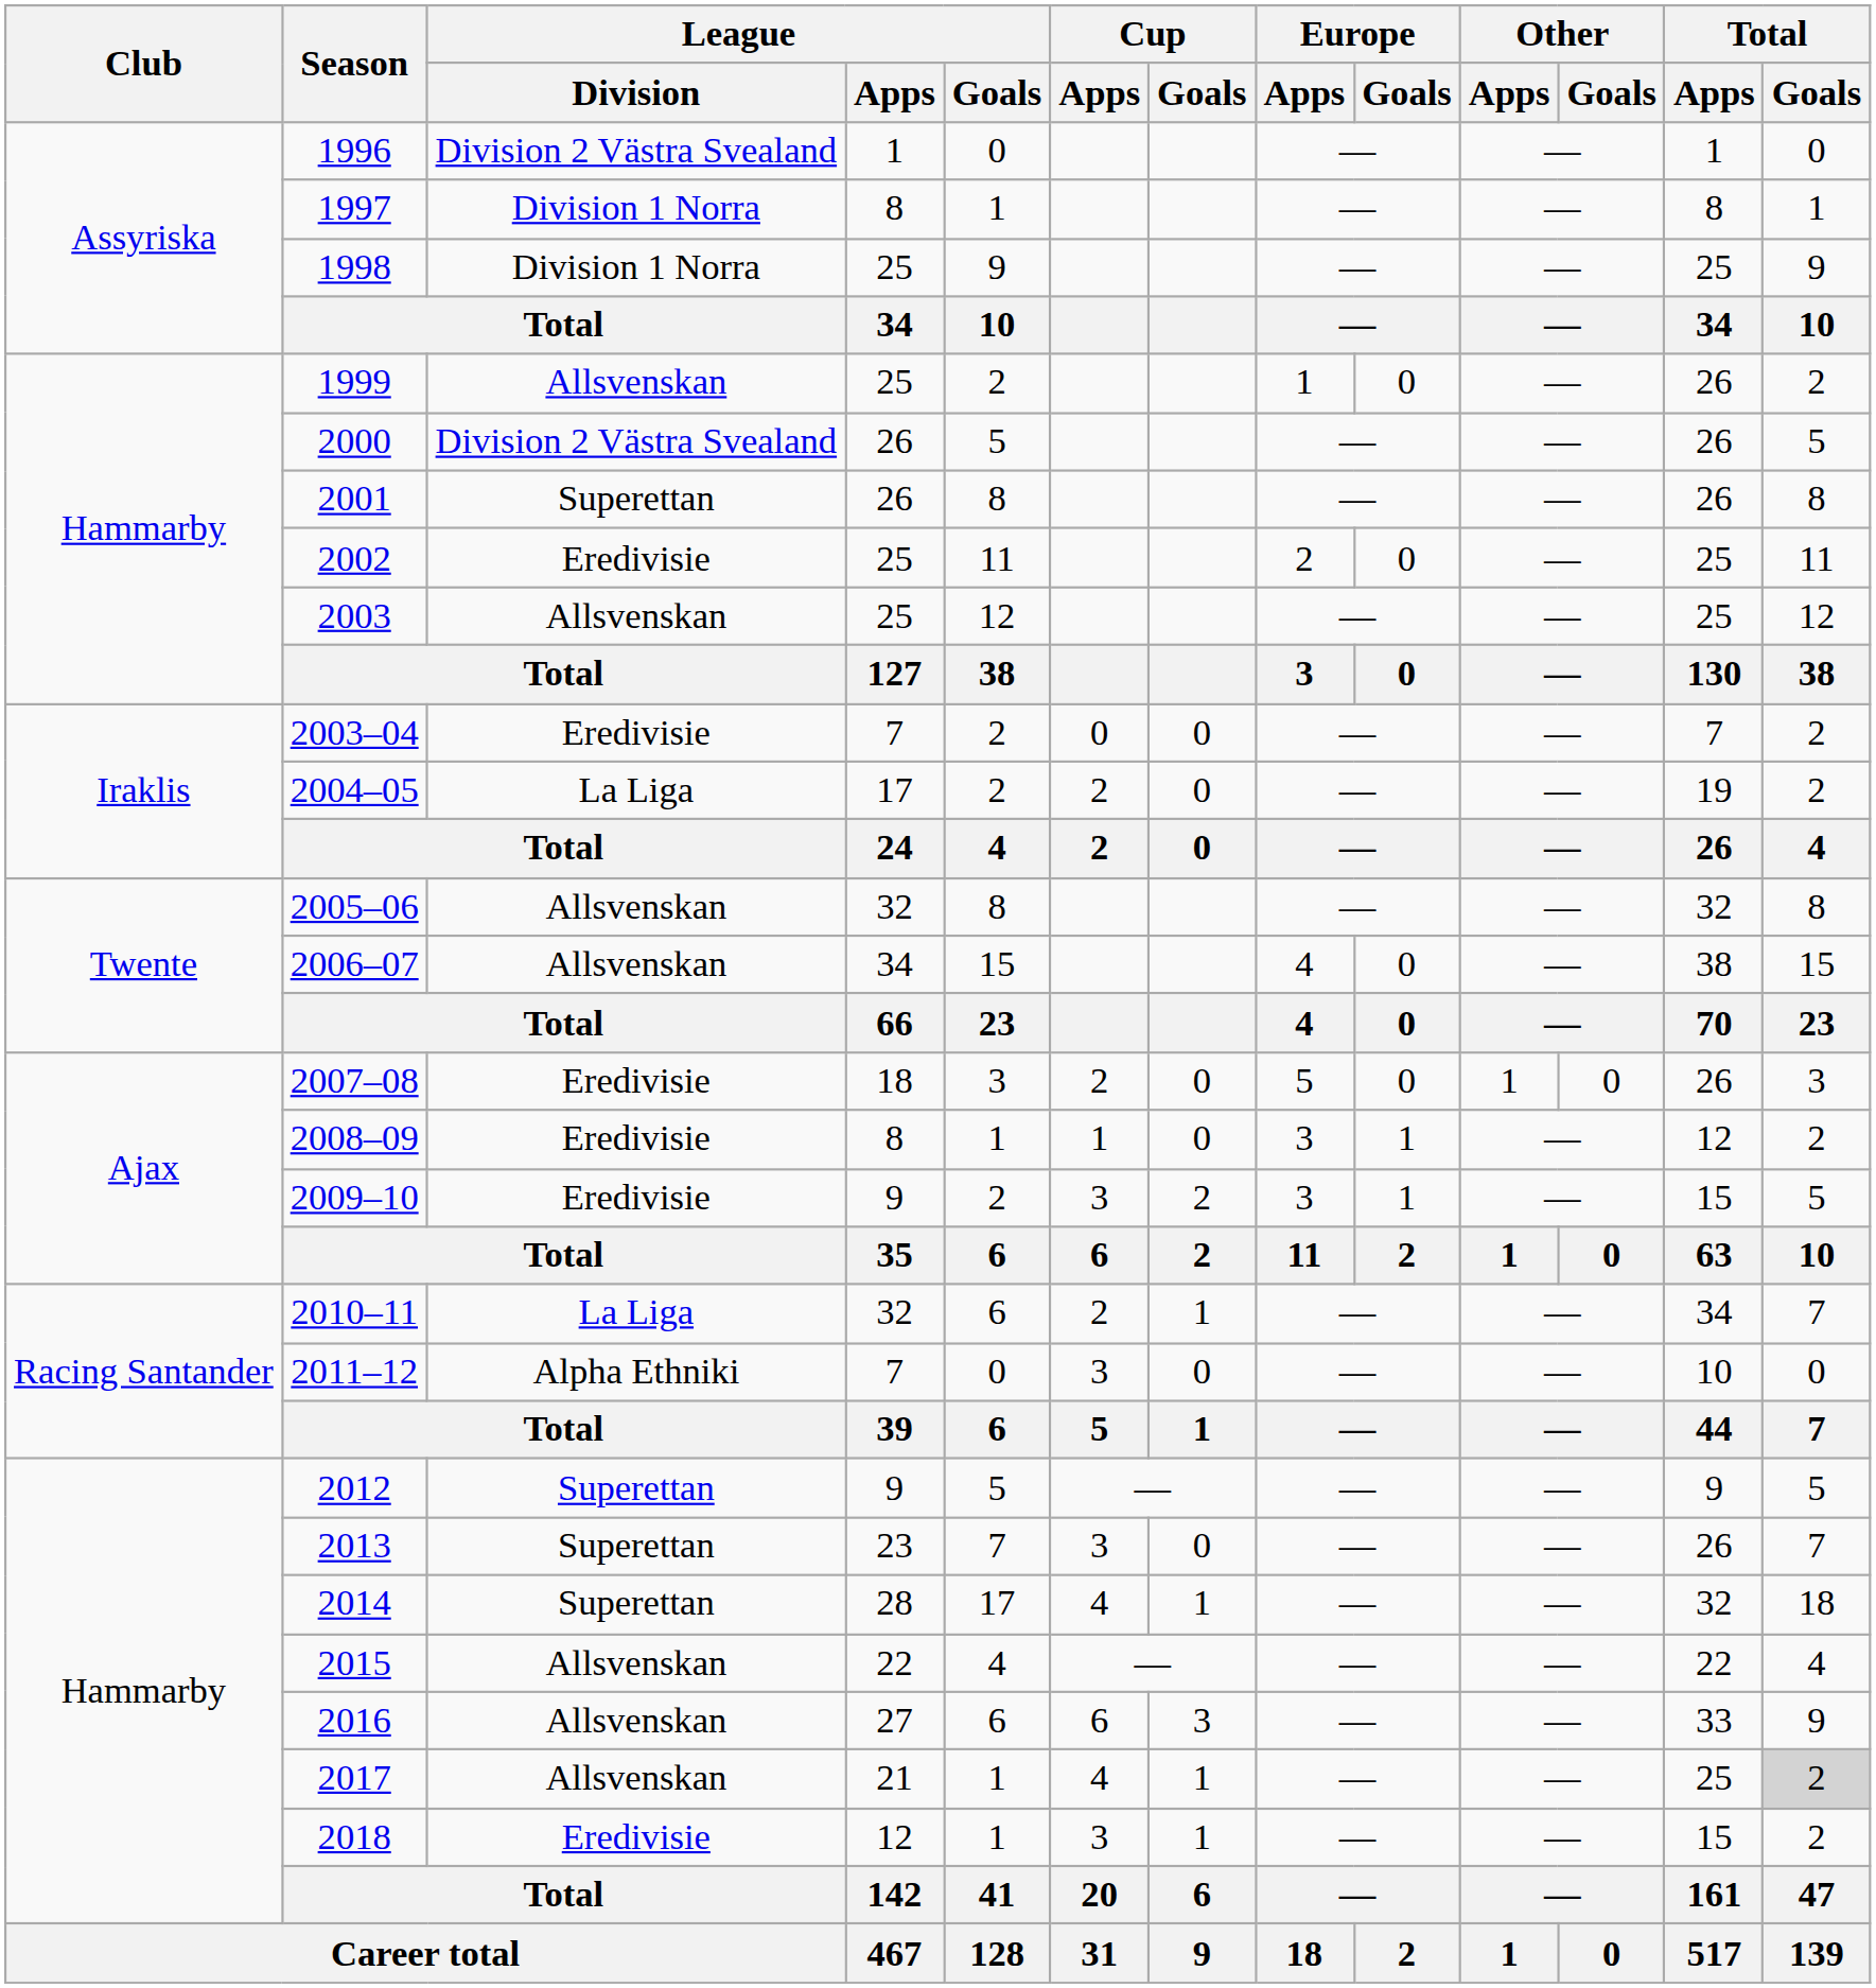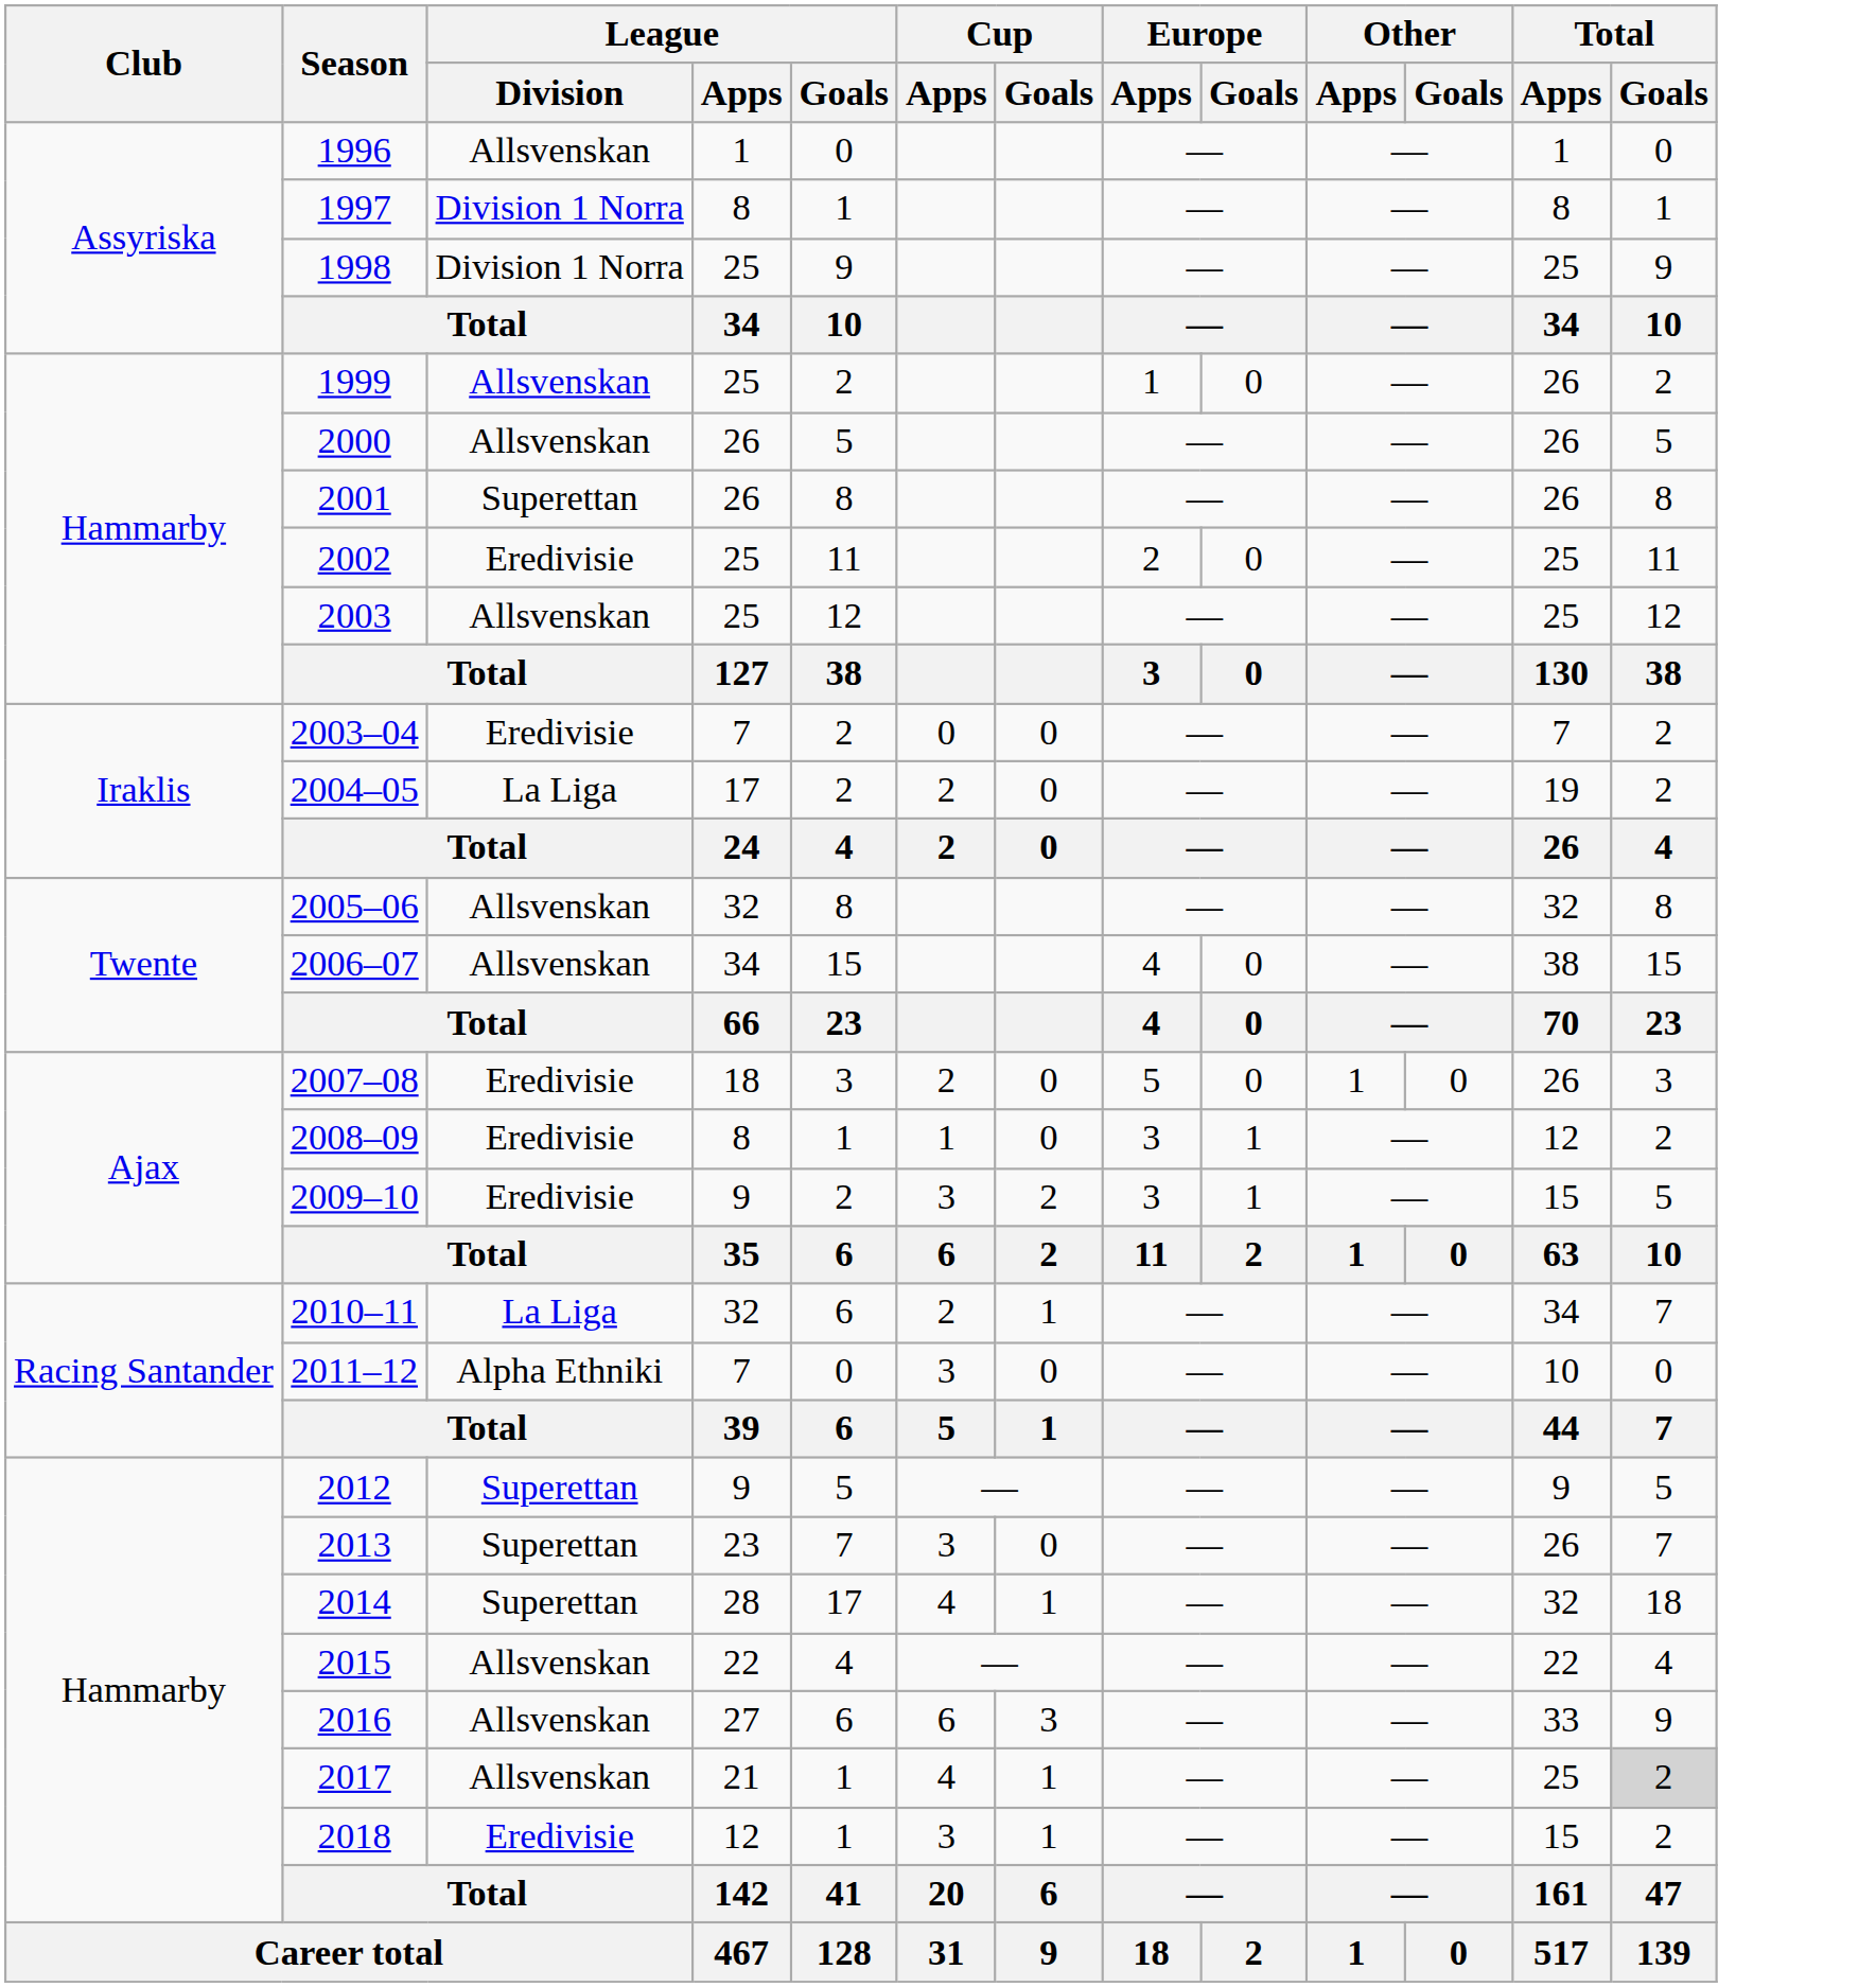1996 | League / Division: Division 2 Västra Svealand -> Allsvenskan
2000 | League / Division: Division 2 Västra Svealand -> Allsvenskan
